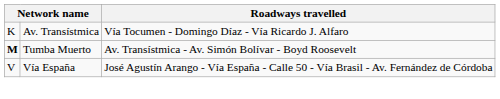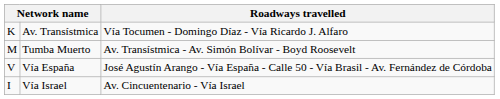Tumba Muerto | column 1: bold -> normal
+ row: I | Vía Israel | Av. Cincuentenario - Vía Israel
